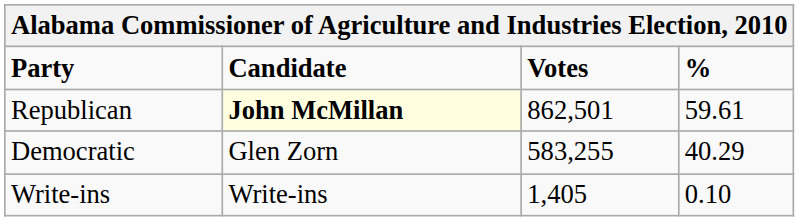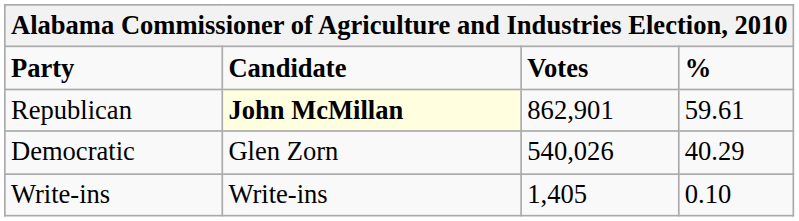Republican | Votes: 862,501 -> 862,901
Democratic | Votes: 583,255 -> 540,026
